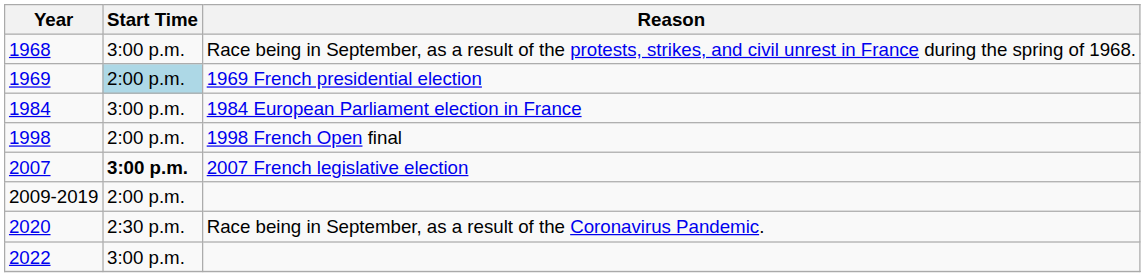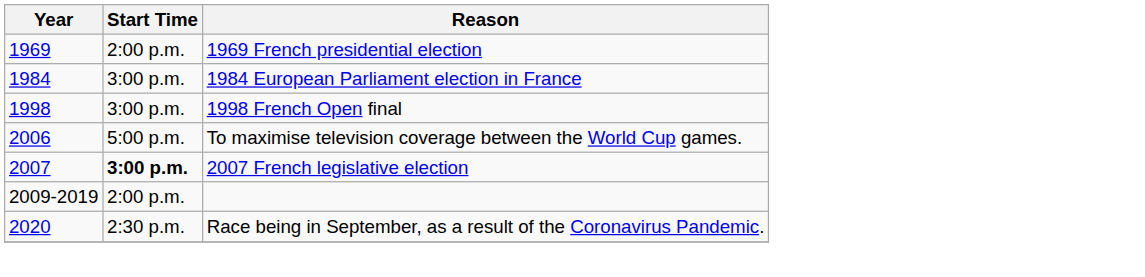- row: 1968 | 3:00 p.m. | Race being in September, as a result of the protests, strikes, and civil unrest in France during the spring of 1968.
1969 | Start Time: lightblue background -> no background
1998 | Start Time: 2:00 p.m. -> 3:00 p.m.
+ row: 2006 | 5:00 p.m. | To maximise television coverage between the World Cup games.
- row: 2022 | 3:00 p.m.
